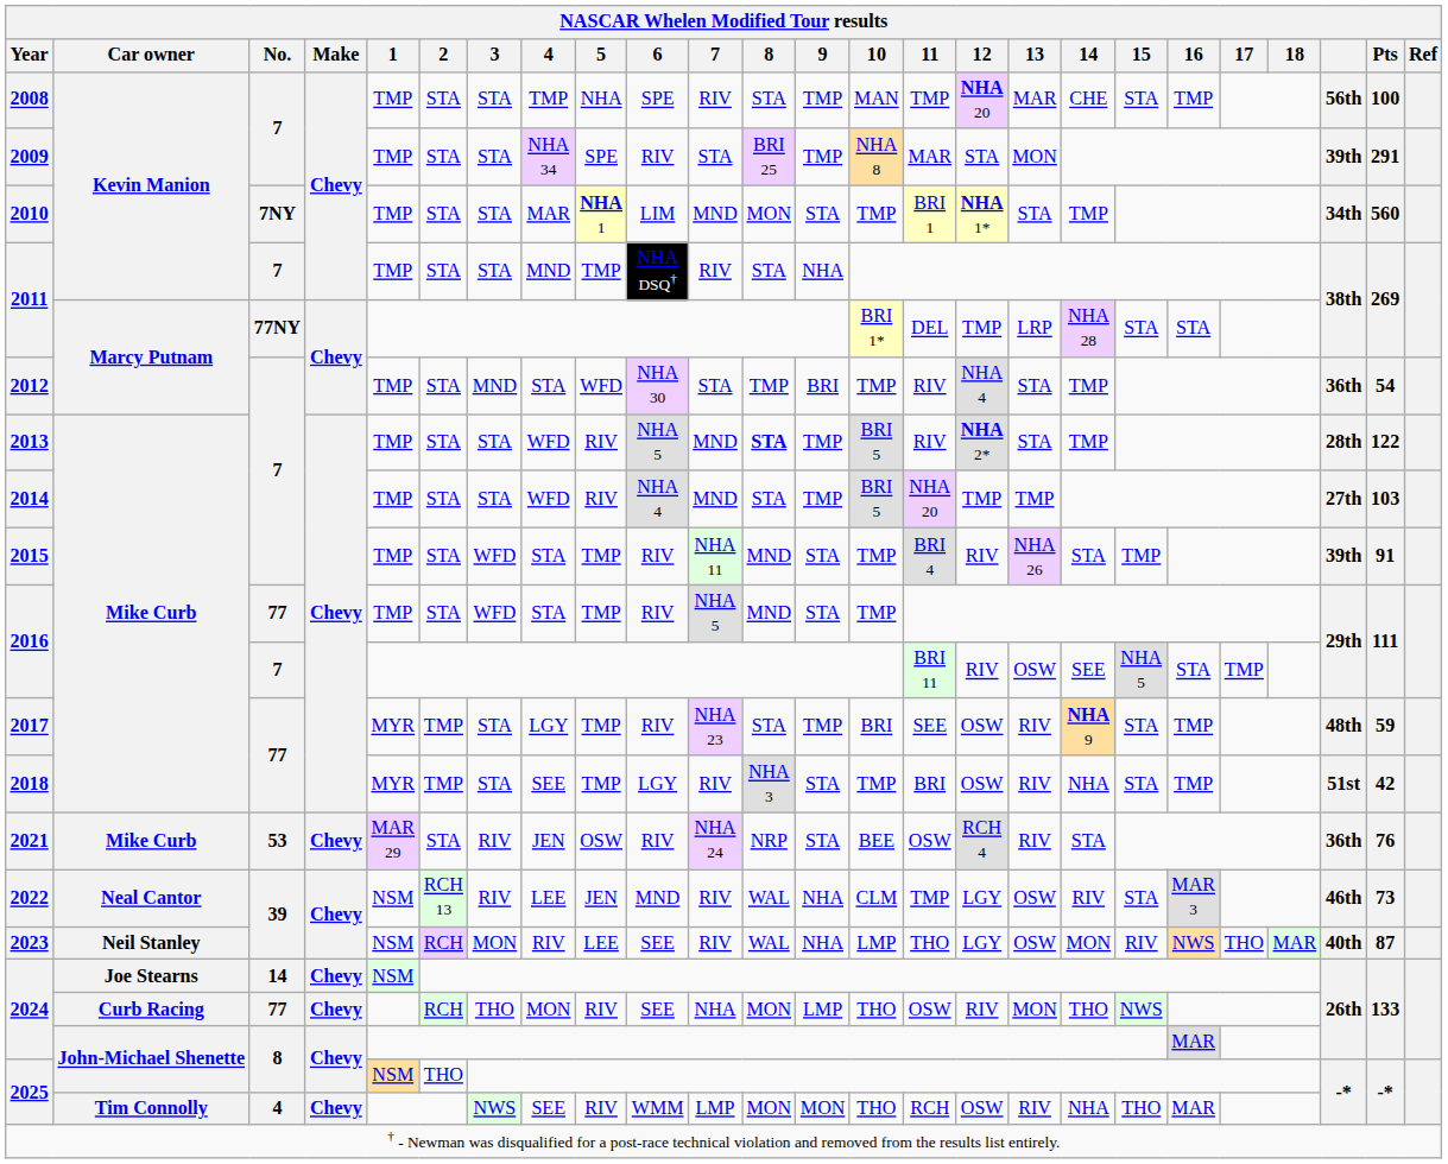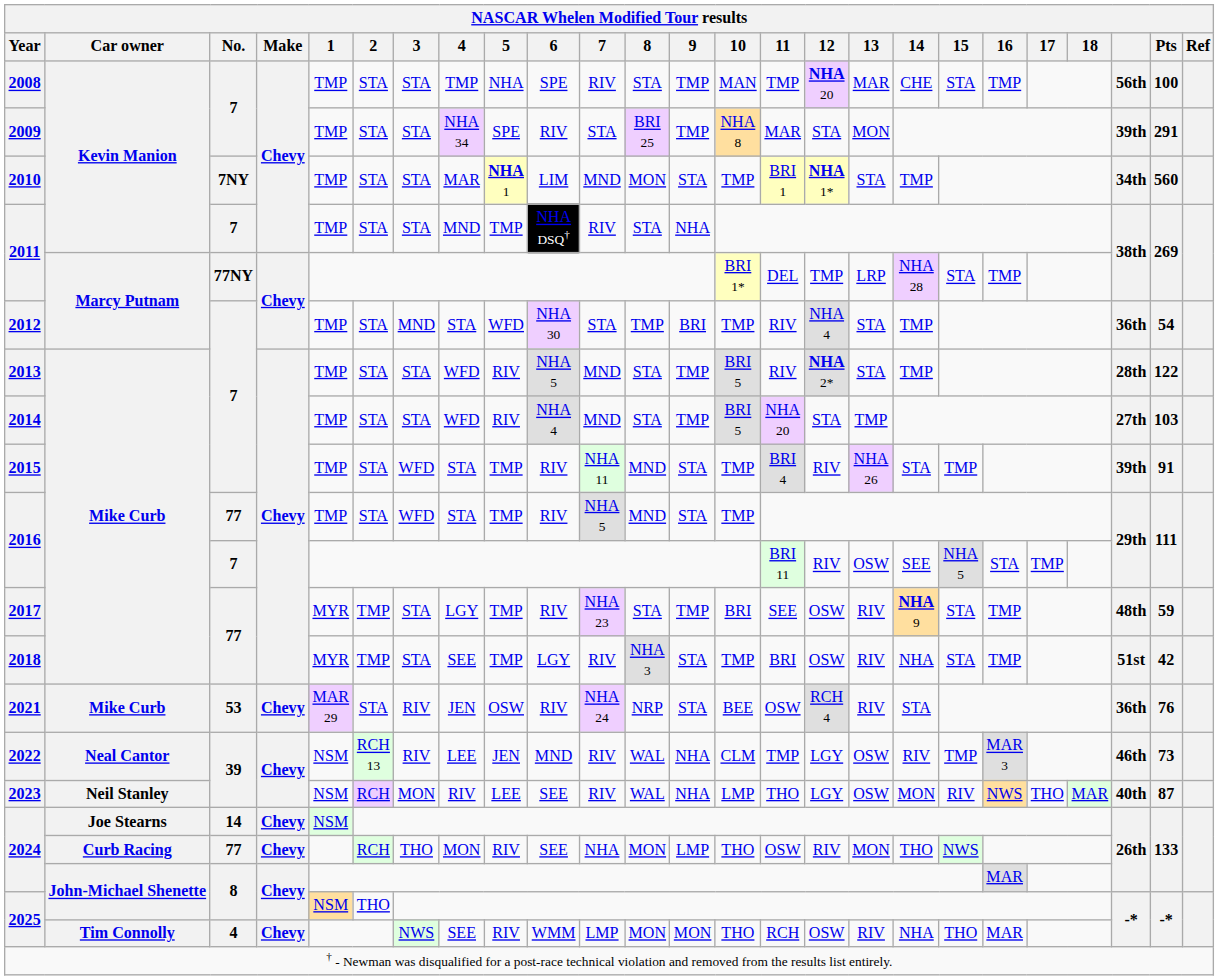2011 / 77NY | NASCAR Whelen Modified Tour results / 16: STA -> TMP
2013 | NASCAR Whelen Modified Tour results / 8: bold -> normal
2014 | NASCAR Whelen Modified Tour results / 12: TMP -> STA
2022 | NASCAR Whelen Modified Tour results / 15: STA -> TMP
